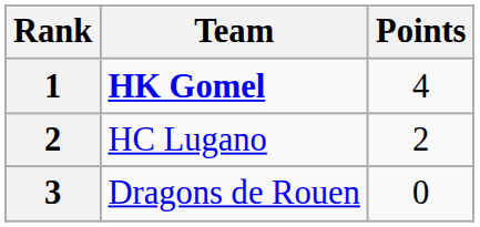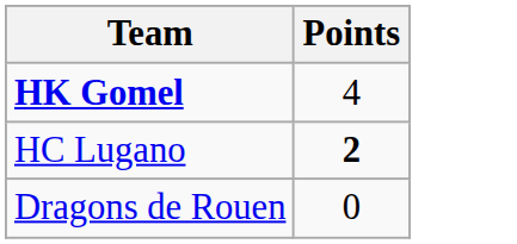- column: Rank | 1 | 2 | 3
HC Lugano | Points: normal -> bold
